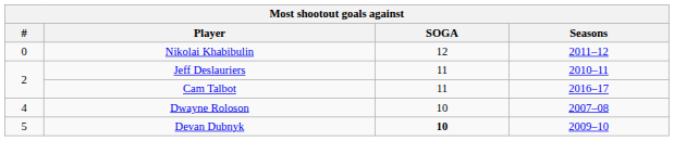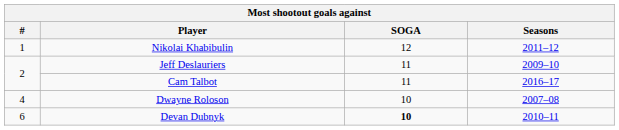Nikolai Khabibulin | #: 0 -> 1
Jeff Deslauriers | Seasons: 2010–11 -> 2009–10
Devan Dubnyk | #: 5 -> 6
Devan Dubnyk | Seasons: 2009–10 -> 2010–11
